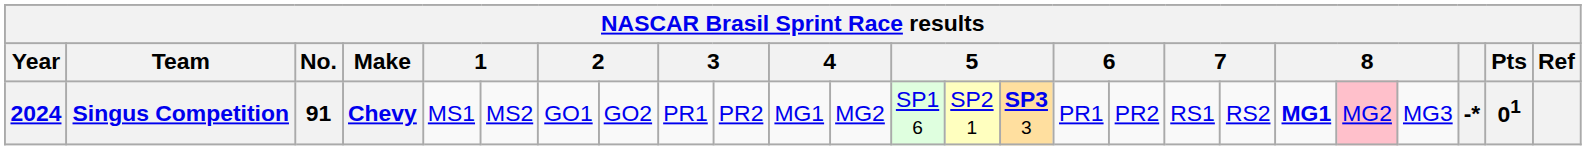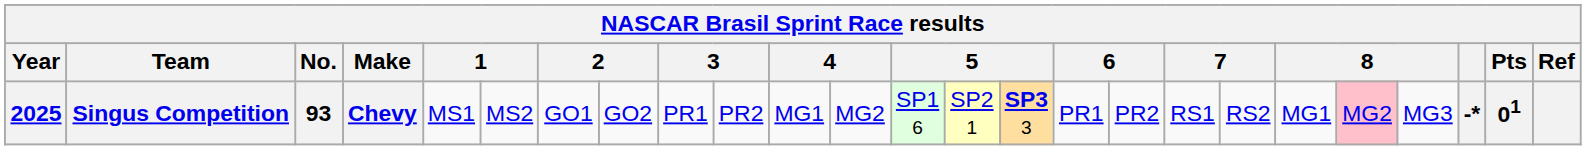Singus Competition | Year: 2024 -> 2025
Singus Competition | No.: 91 -> 93
Singus Competition | column 20: bold -> normal
